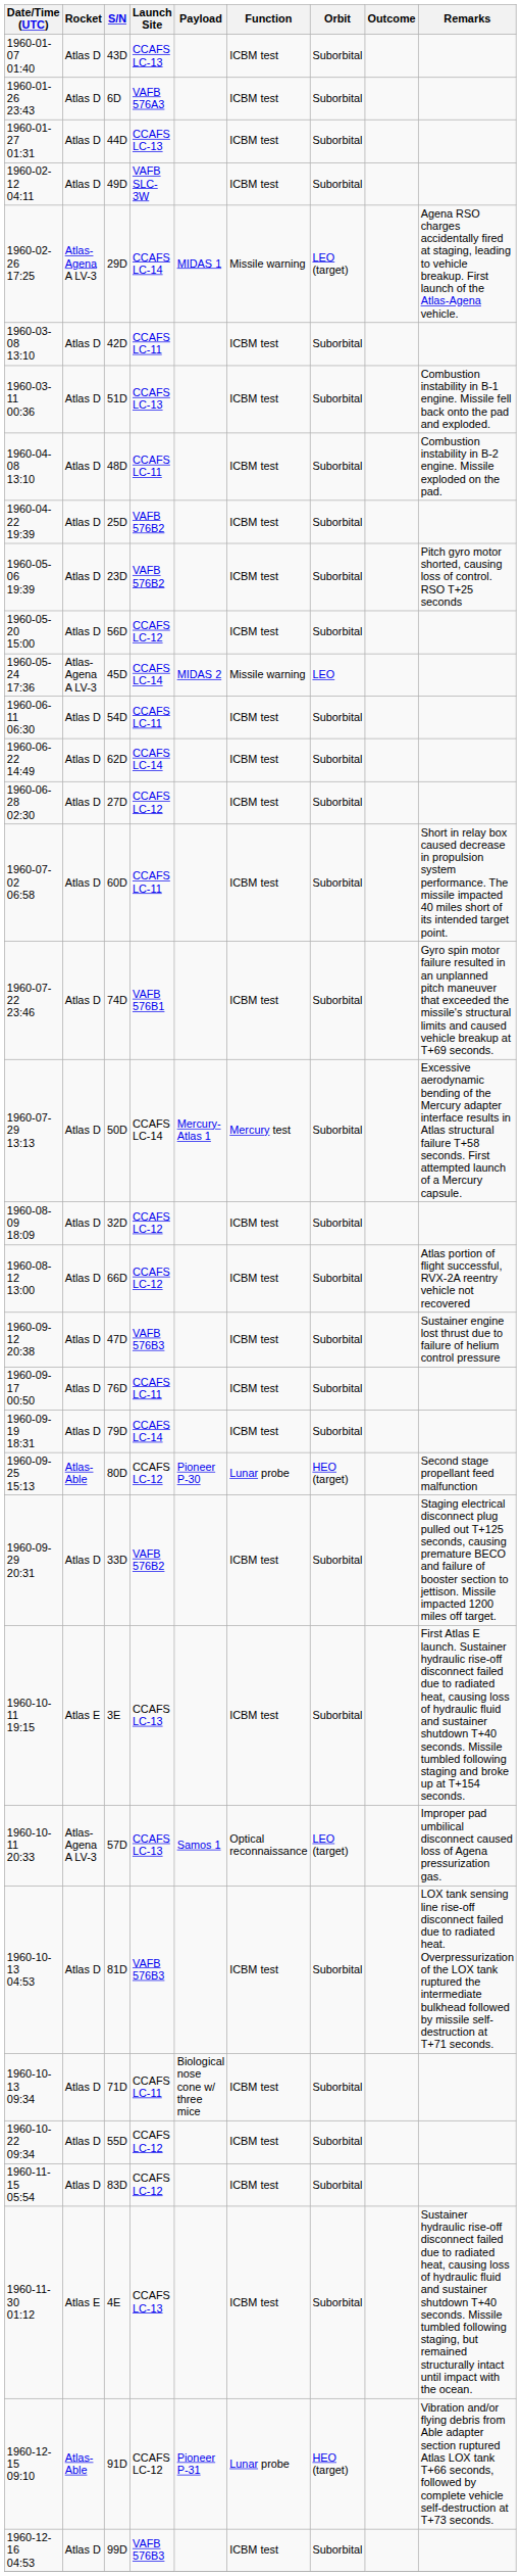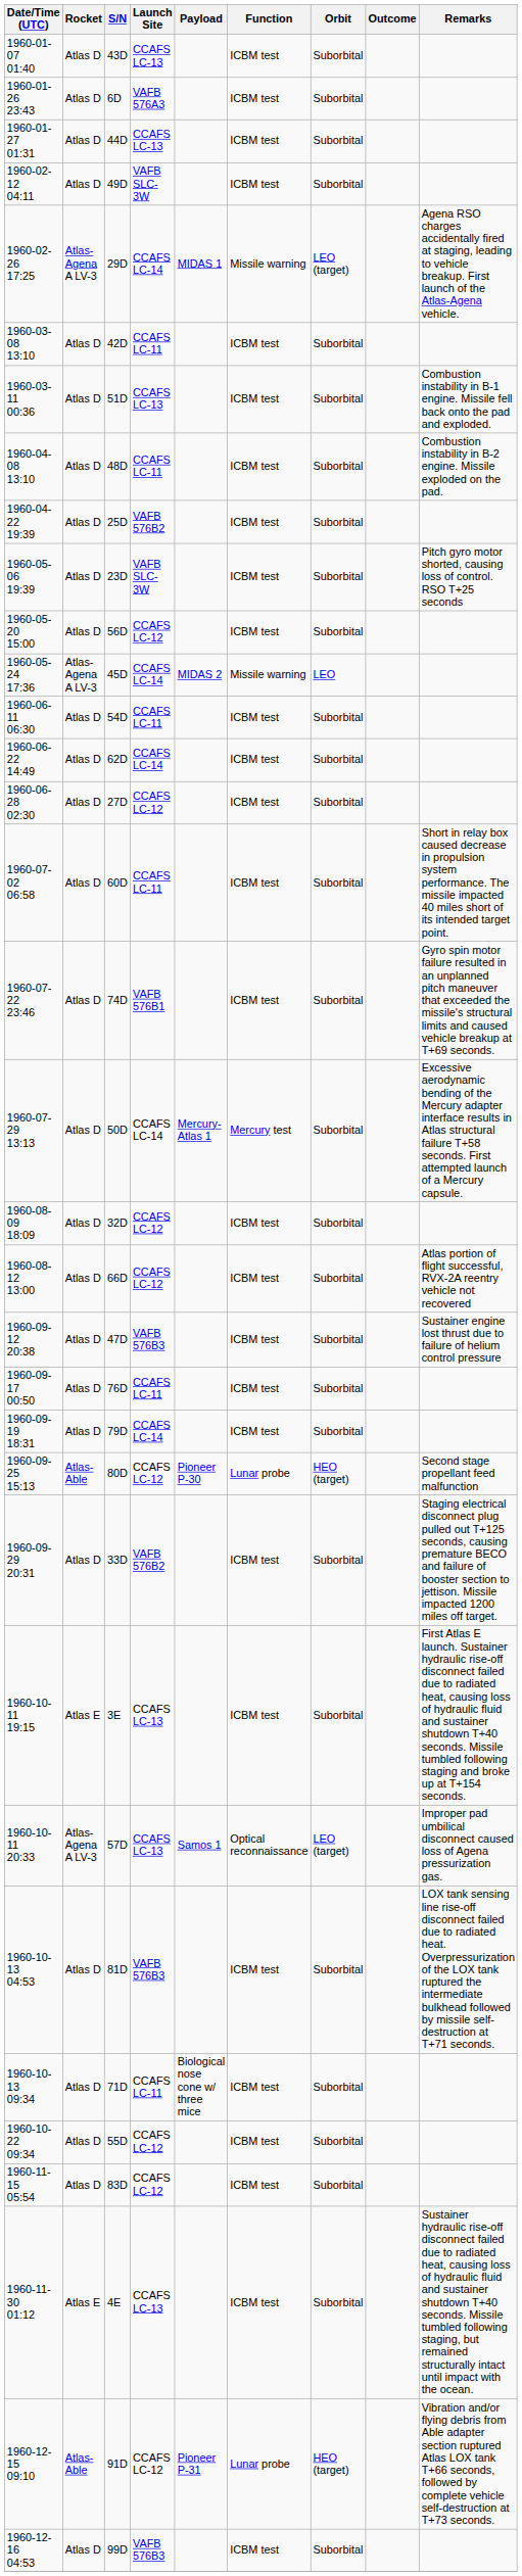1960-05-06 19:39 | Launch Site: VAFB 576B2 -> VAFB SLC-3W
